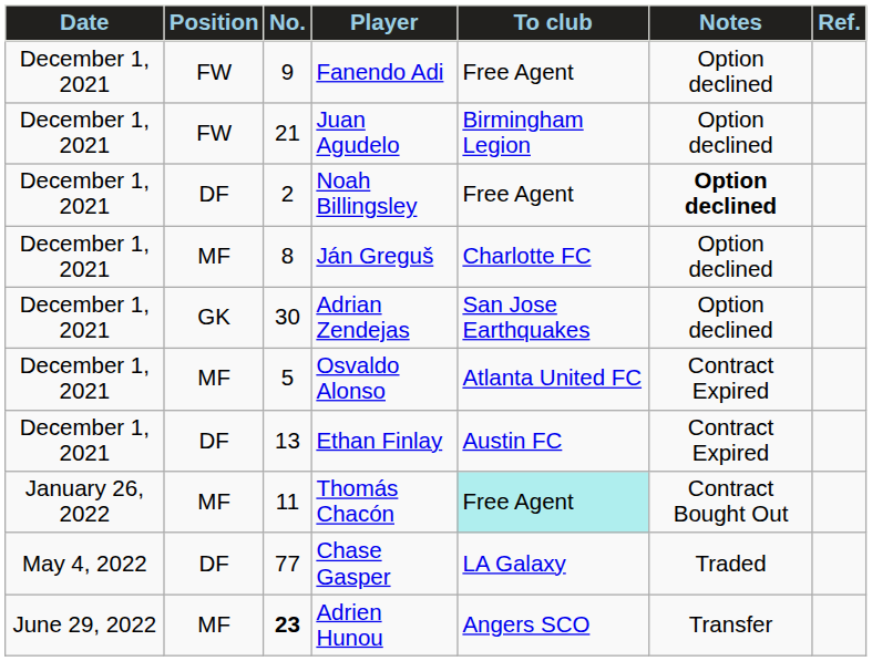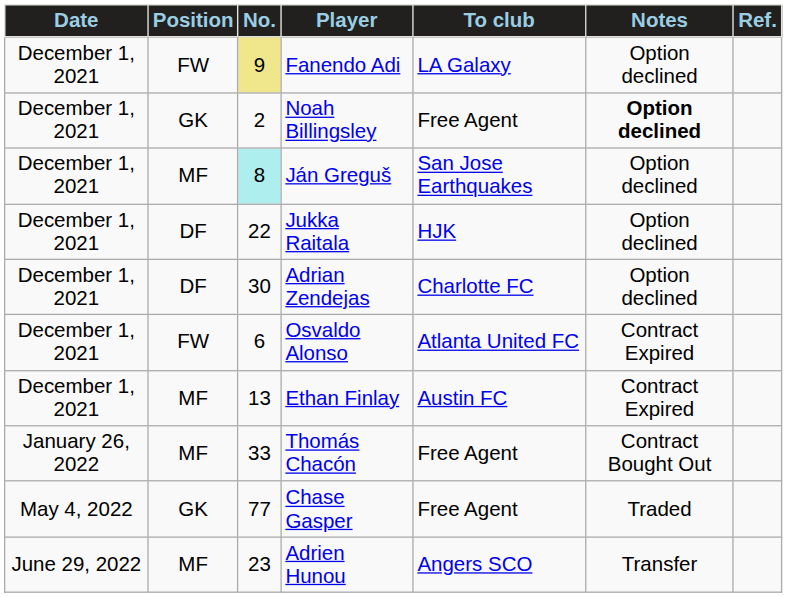Fanendo Adi | No.: no background -> khaki background
Fanendo Adi | To club: Free Agent -> LA Galaxy
- row: December 1, 2021 | FW | 21 | Juan Agudelo | Birmingham Legion | Option declined
Noah Billingsley | Position: DF -> GK
Ján Greguš | No.: no background -> paleturquoise background
Ján Greguš | To club: Charlotte FC -> San Jose Earthquakes
+ row: December 1, 2021 | DF | 22 | Jukka Raitala | HJK | Option declined
Adrian Zendejas | Position: GK -> DF
Adrian Zendejas | To club: San Jose Earthquakes -> Charlotte FC
Osvaldo Alonso | Position: MF -> FW
Osvaldo Alonso | No.: 5 -> 6
Ethan Finlay | Position: DF -> MF
Thomás Chacón | No.: 11 -> 33
Thomás Chacón | To club: paleturquoise background -> no background
Chase Gasper | Position: DF -> GK
Chase Gasper | To club: LA Galaxy -> Free Agent
Adrien Hunou | No.: bold -> normal
